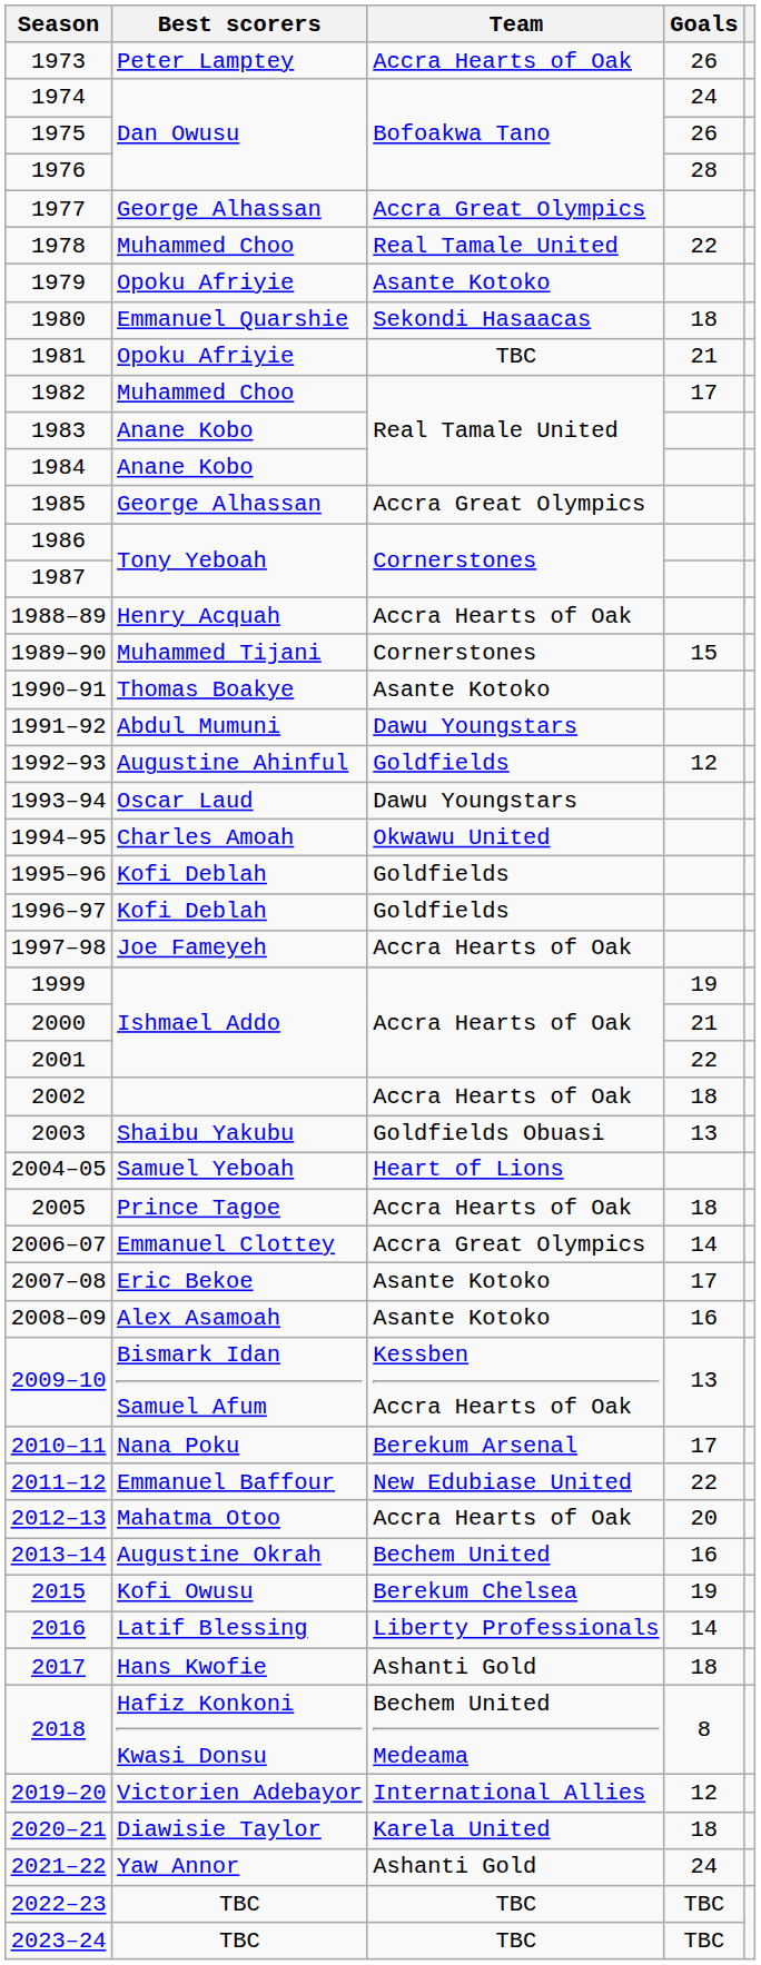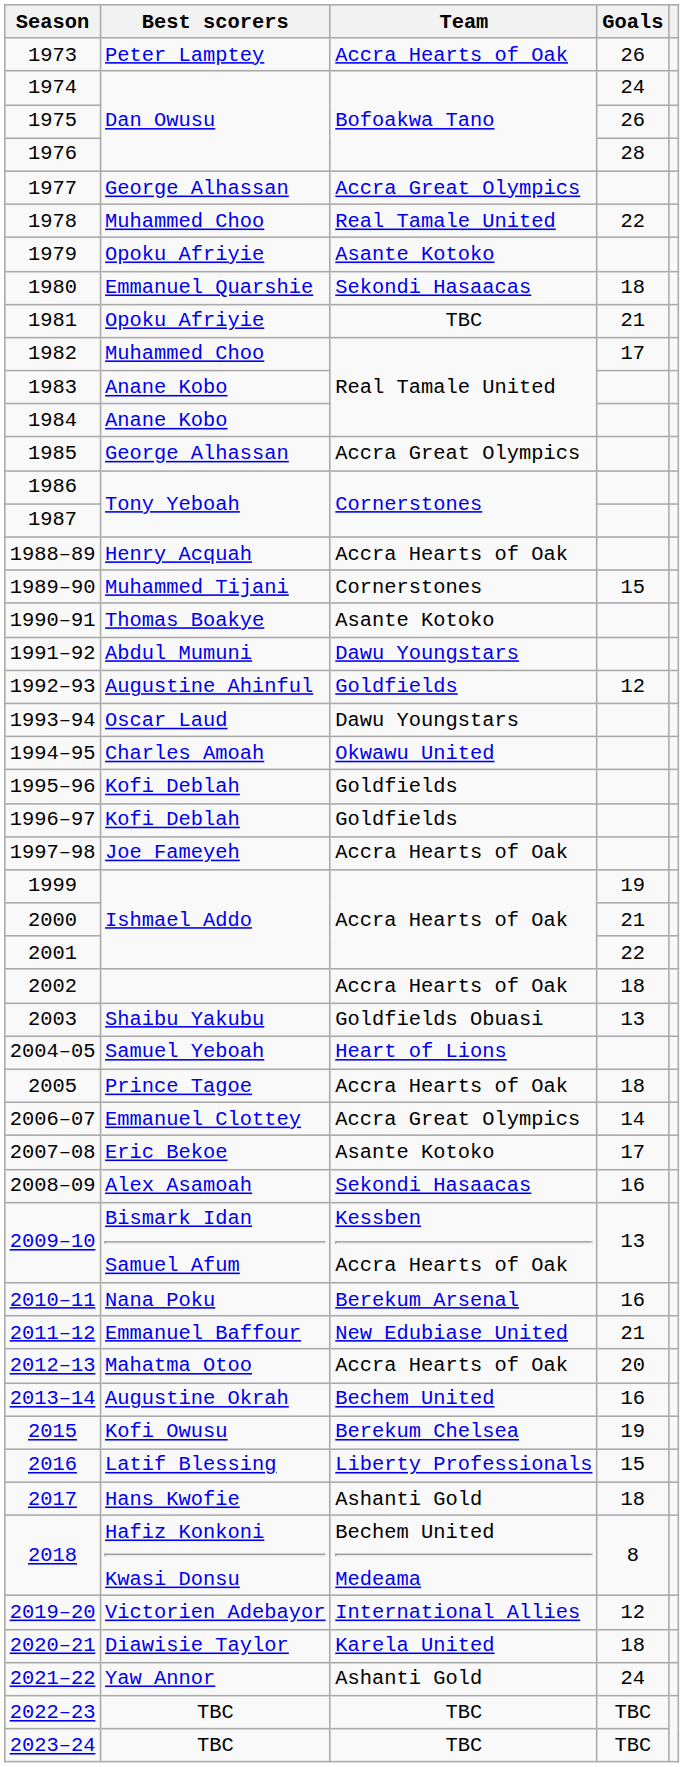2008–09 | Team: Asante Kotoko -> Sekondi Hasaacas
2010–11 | Goals: 17 -> 16
2011–12 | Goals: 22 -> 21
2016 | Goals: 14 -> 15
